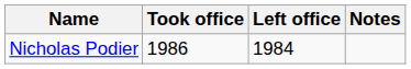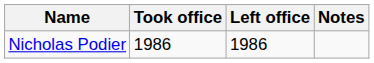Nicholas Podier | Left office: 1984 -> 1986
